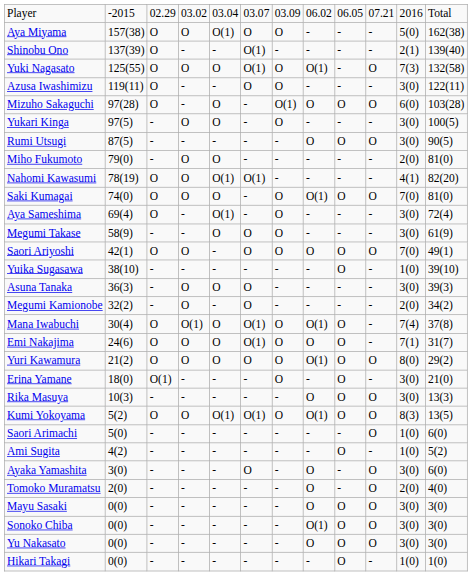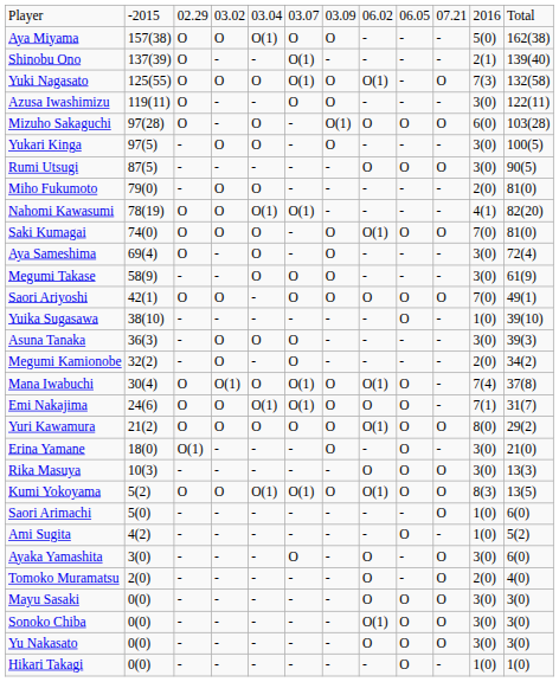Aya Sameshima | column 5: O(1) -> O
Emi Nakajima | column 5: O -> O(1)
